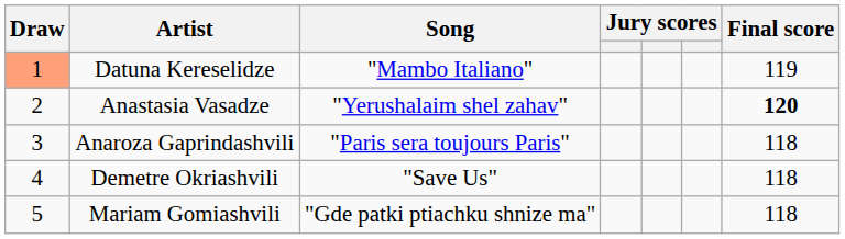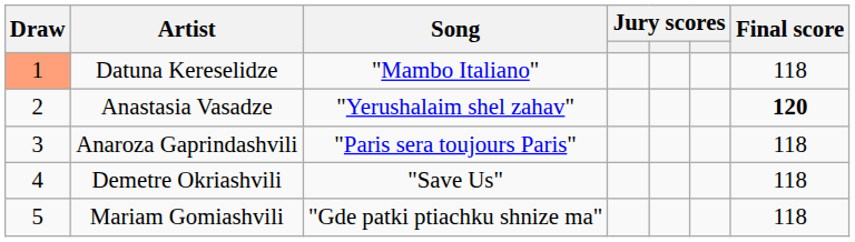Datuna Kereselidze | Final score: 119 -> 118
